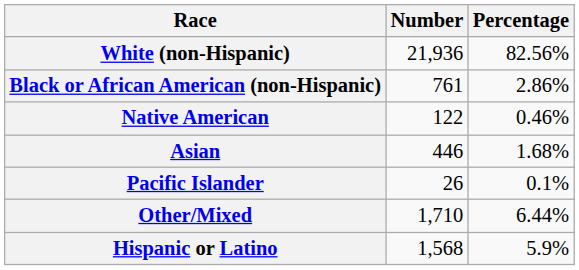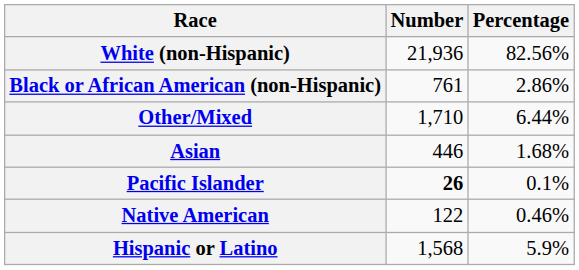rows swapped: Native American <-> Other/Mixed
Pacific Islander | Number: normal -> bold
